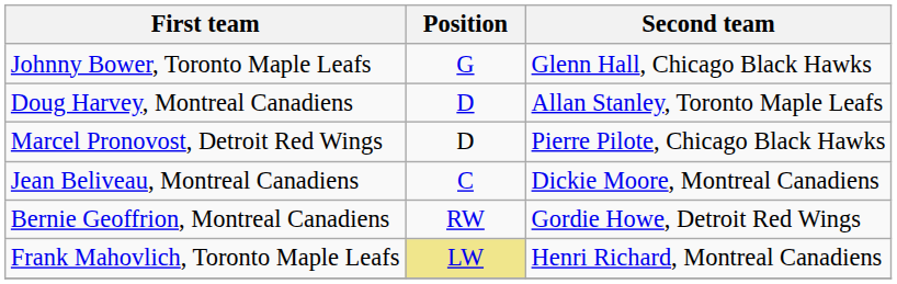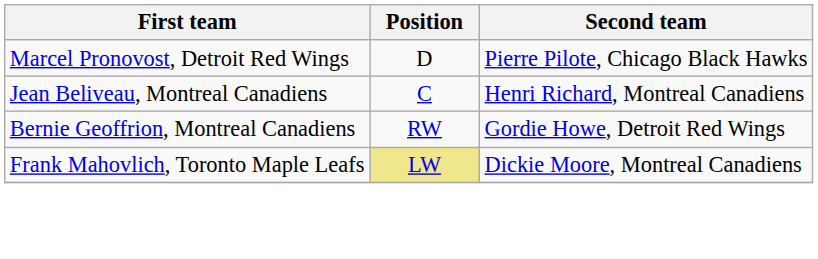- row: Johnny Bower, Toronto Maple Leafs | G | Glenn Hall, Chicago Black Hawks
- row: Doug Harvey, Montreal Canadiens | D | Allan Stanley, Toronto Maple Leafs
Jean Beliveau, Montreal Canadiens | Second team: Dickie Moore, Montreal Canadiens -> Henri Richard, Montreal Canadiens
Frank Mahovlich, Toronto Maple Leafs | Second team: Henri Richard, Montreal Canadiens -> Dickie Moore, Montreal Canadiens
